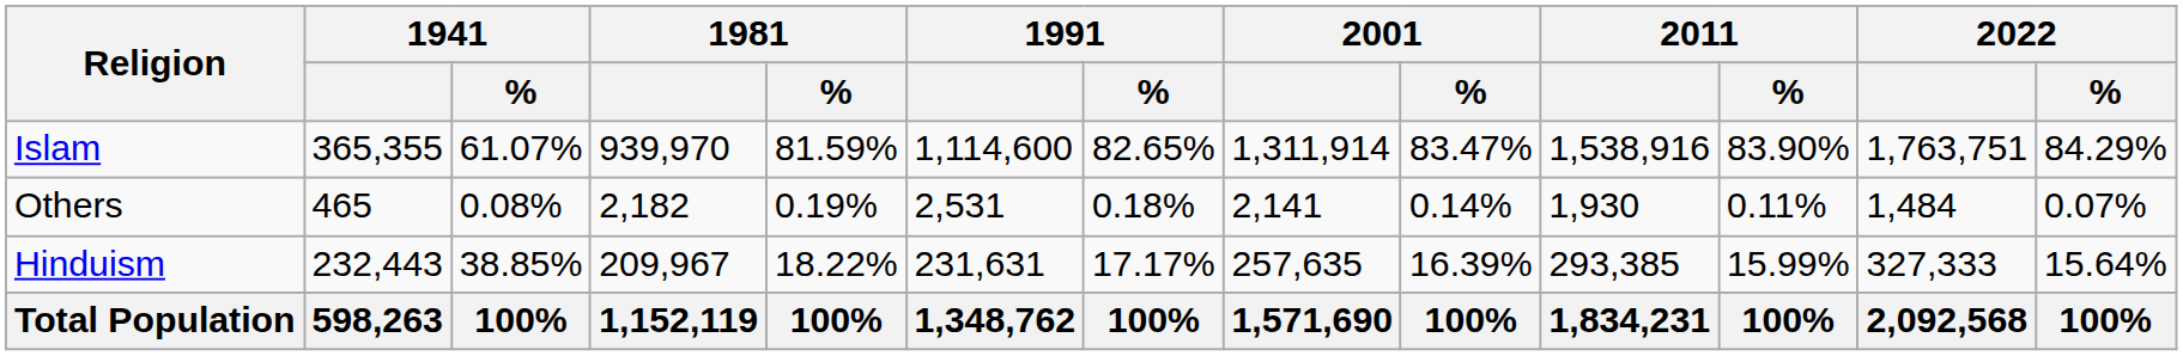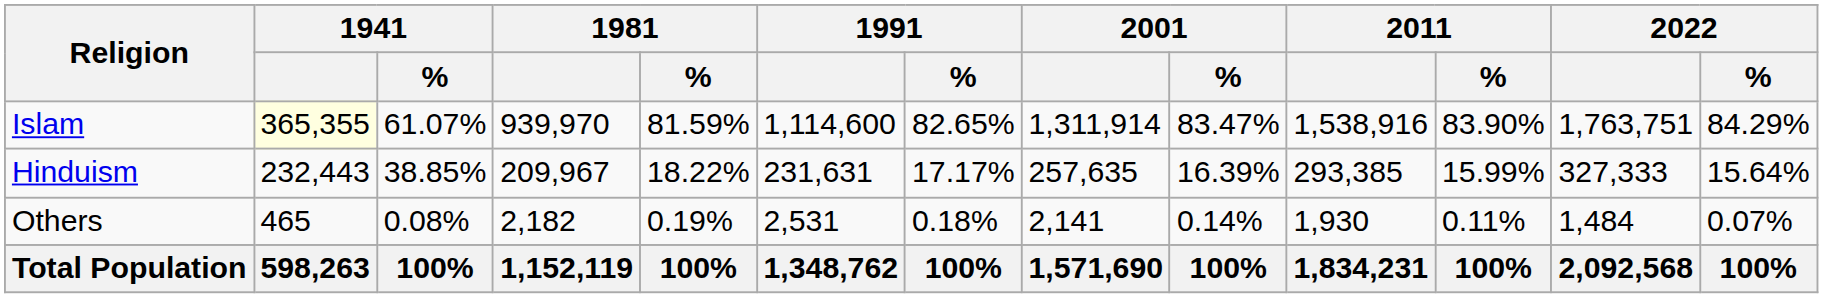Islam | 1941: no background -> lightyellow background
rows swapped: Hinduism <-> Others
